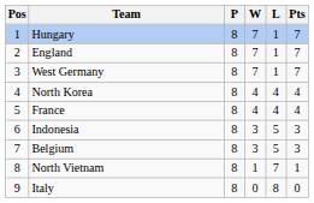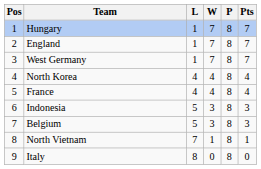columns swapped: P <-> L
